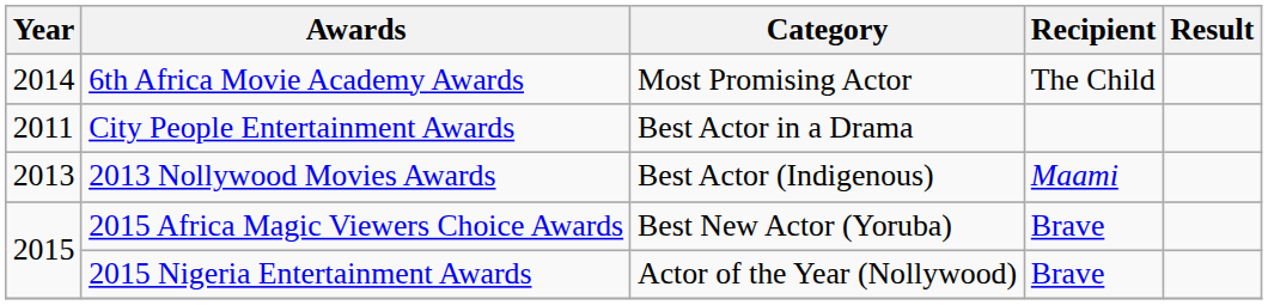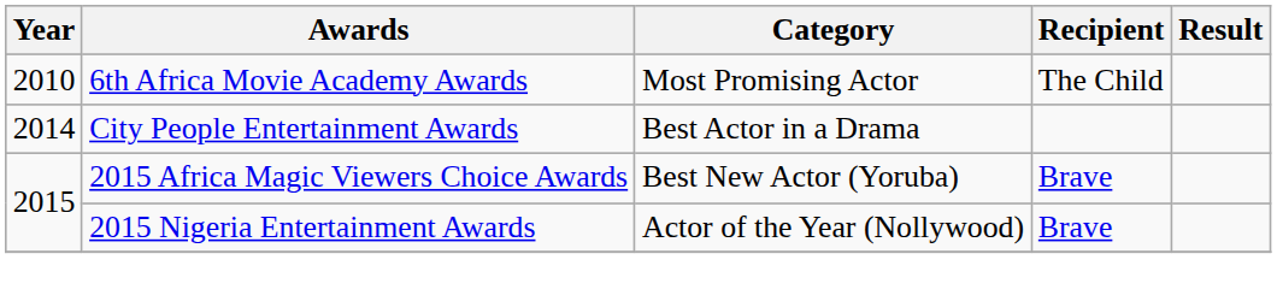6th Africa Movie Academy Awards | Year: 2014 -> 2010
City People Entertainment Awards | Year: 2011 -> 2014
- row: 2013 | 2013 Nollywood Movies Awards | Best Actor (Indigenous) | Maami
